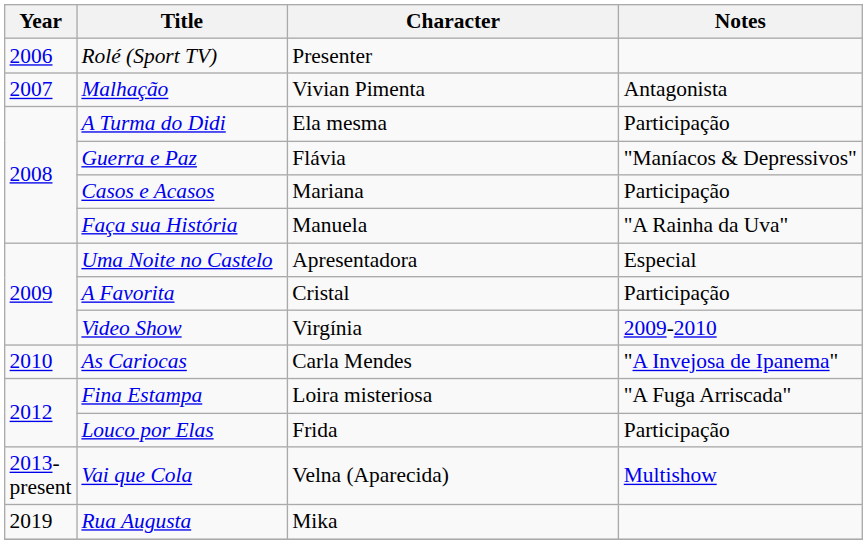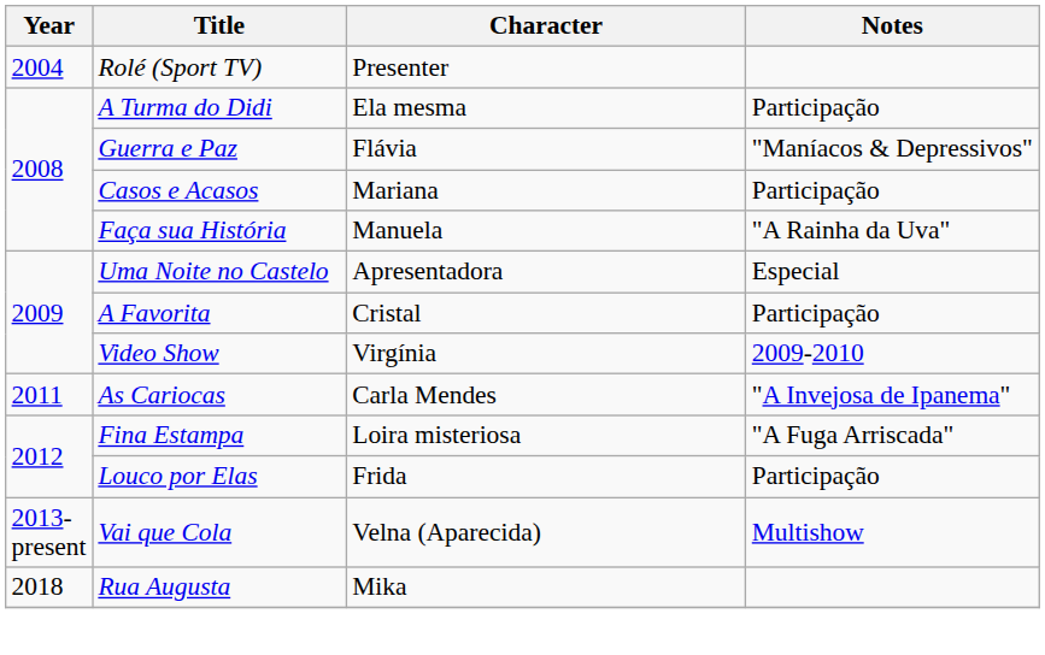Rolé (Sport TV) | Year: 2006 -> 2004
- row: 2007 | Malhação | Vivian Pimenta | Antagonista
As Cariocas | Year: 2010 -> 2011
Rua Augusta | Year: 2019 -> 2018
